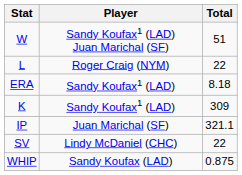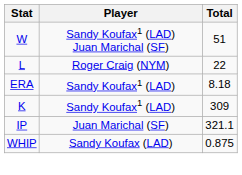- row: SV | Lindy McDaniel (CHC) | 22
